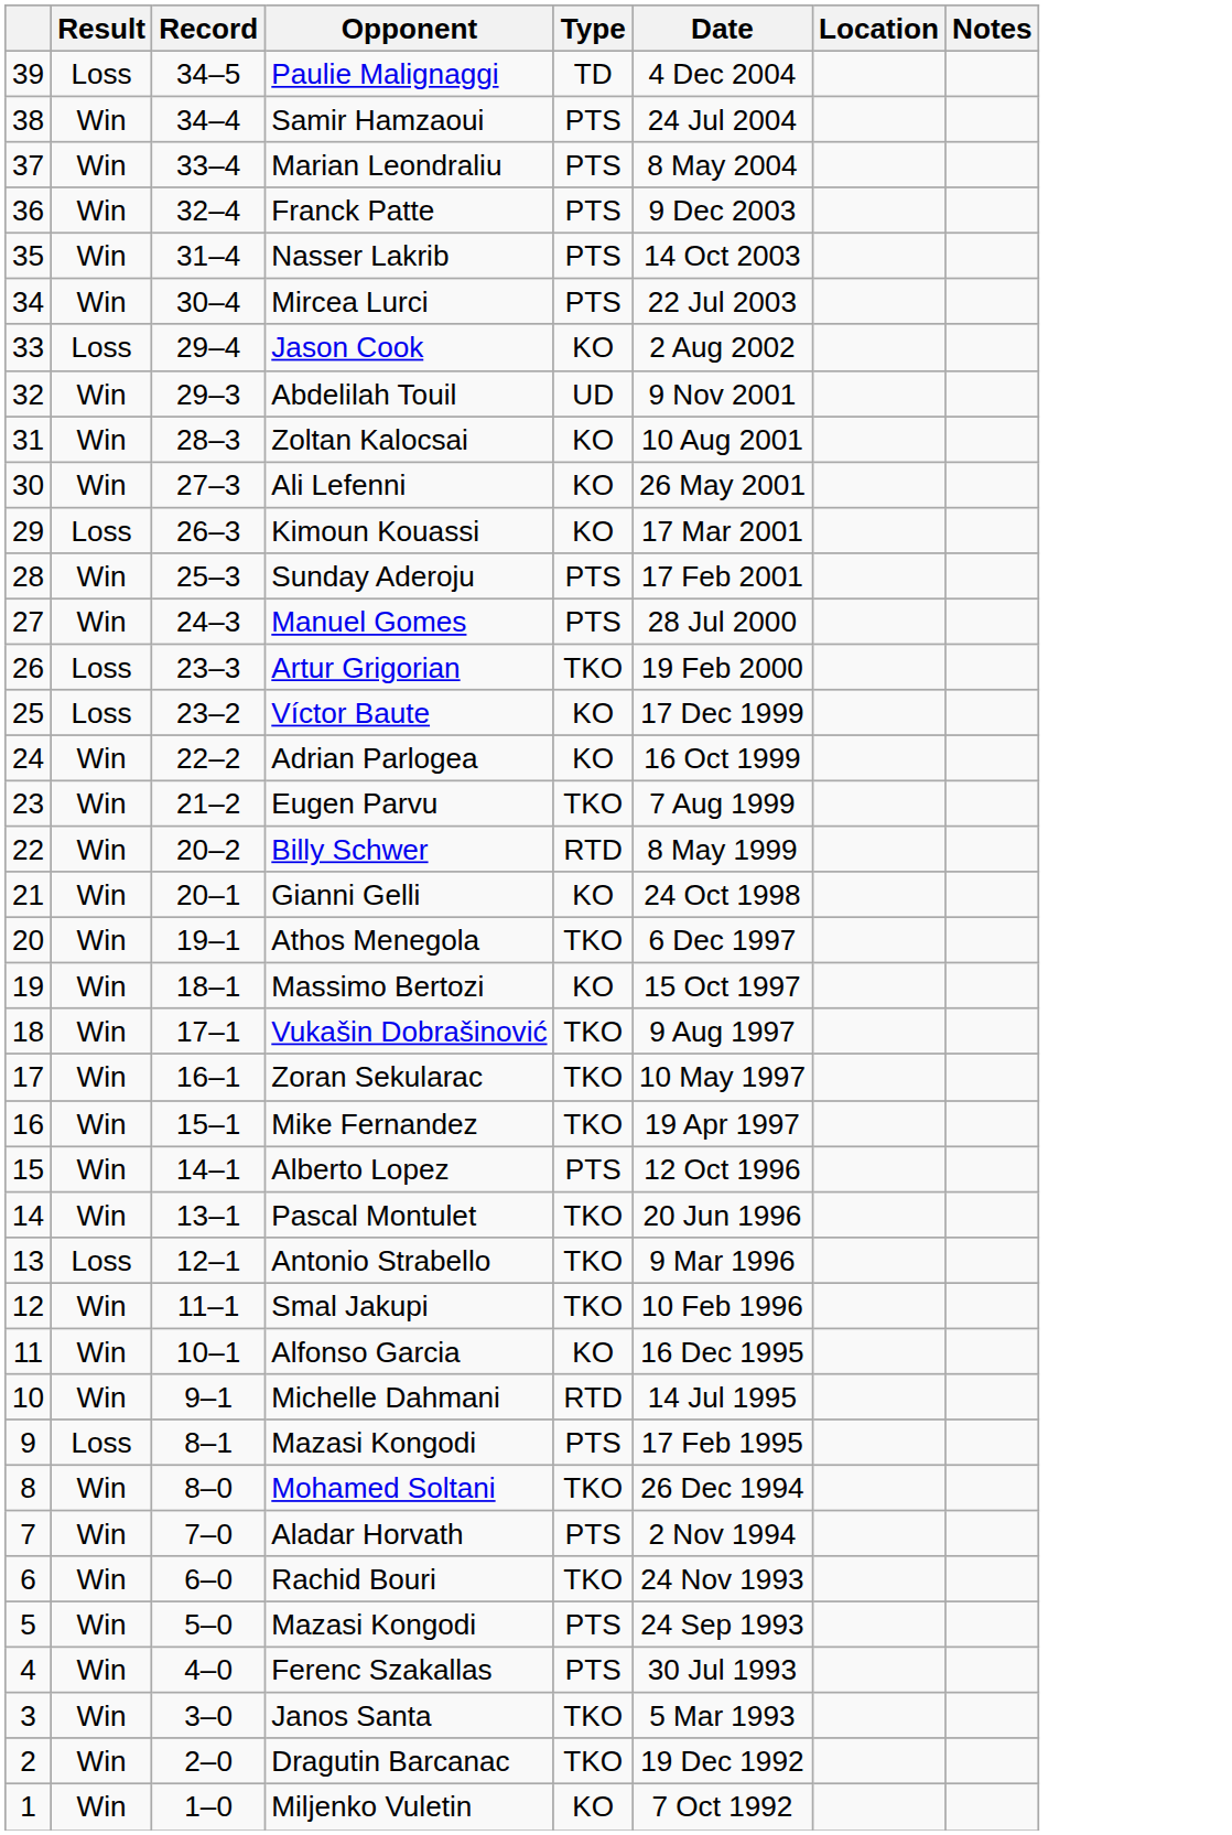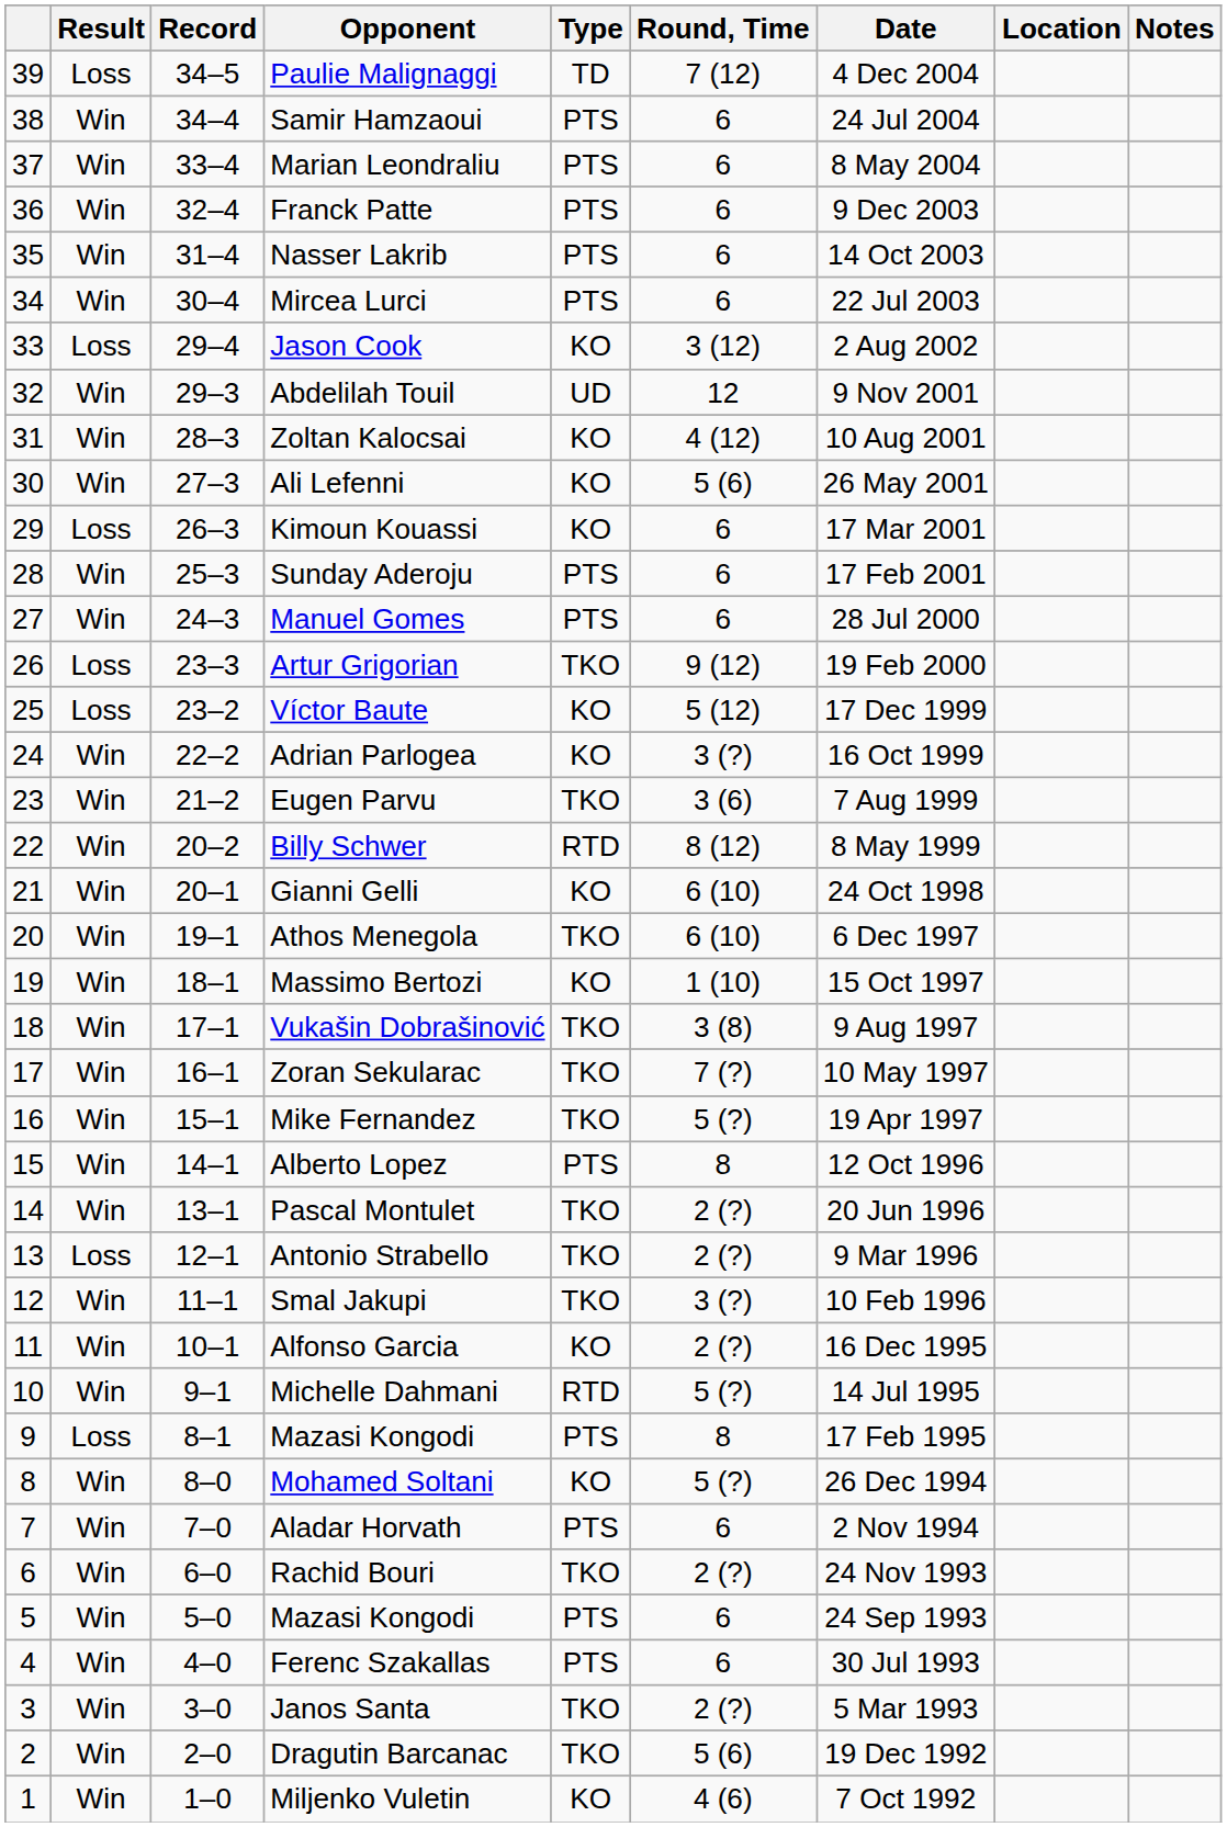+ column: Round, Time | 7 (12) | 6 | 6 | 6 | 6 | 6 | 3 (12) | 12 | 4 (12) | 5 (6) | 6 | 6 | 6 | 9 (12) | 5 (12) | 3 (?) | 3 (6) | 8 (12) | 6 (10) | 6 (10) | 1 (10) | 3 (8) | 7 (?) | 5 (?) | 8 | 2 (?) | 2 (?) | 3 (?) | 2 (?) | 5 (?) | 8 | 5 (?) | 6 | 2 (?) | 6 | 6 | 2 (?) | 5 (6) | 4 (6)
Mohamed Soltani | Type: TKO -> KO
